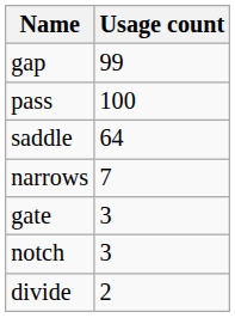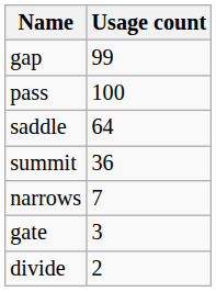+ row: summit | 36
- row: notch | 3
